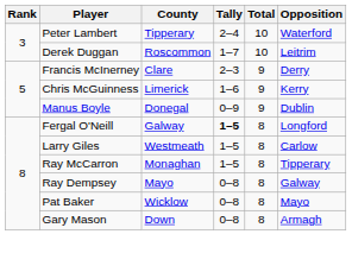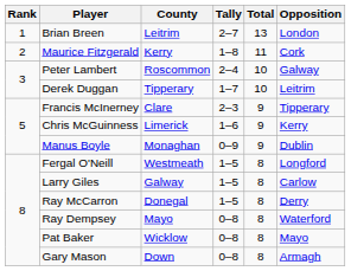+ row: 1 | Brian Breen | Leitrim | 2–7 | 13 | London
+ row: 2 | Maurice Fitzgerald | Kerry | 1–8 | 11 | Cork
Peter Lambert | County: Tipperary -> Roscommon
Peter Lambert | Opposition: Waterford -> Galway
Derek Duggan | County: Roscommon -> Tipperary
Francis McInerney | Opposition: Derry -> Tipperary
Manus Boyle | County: Donegal -> Monaghan
Fergal O'Neill | County: Galway -> Westmeath
Fergal O'Neill | Tally: bold -> normal
Larry Giles | County: Westmeath -> Galway
Ray McCarron | County: Monaghan -> Donegal
Ray McCarron | Opposition: Tipperary -> Derry
Ray Dempsey | Opposition: Galway -> Waterford
